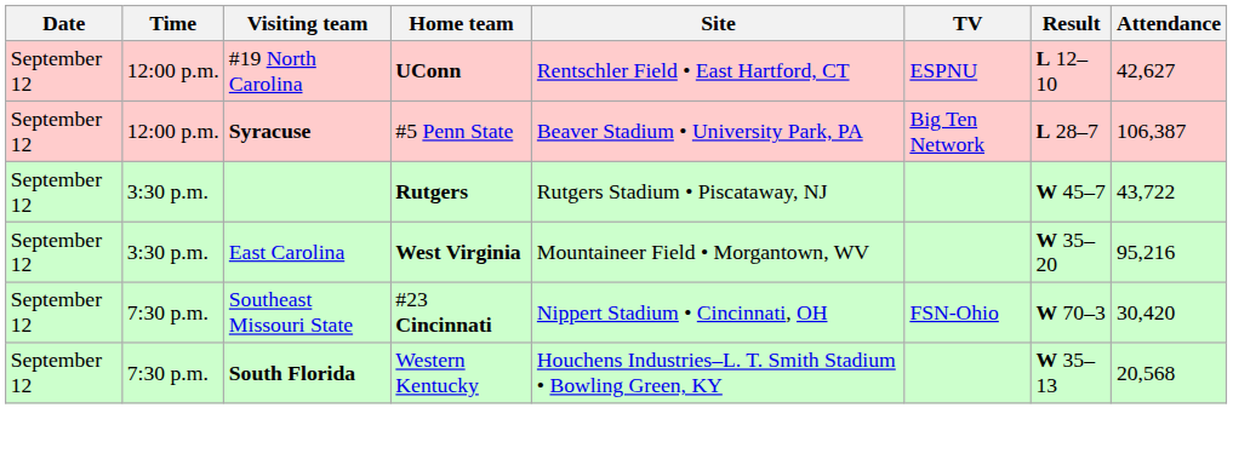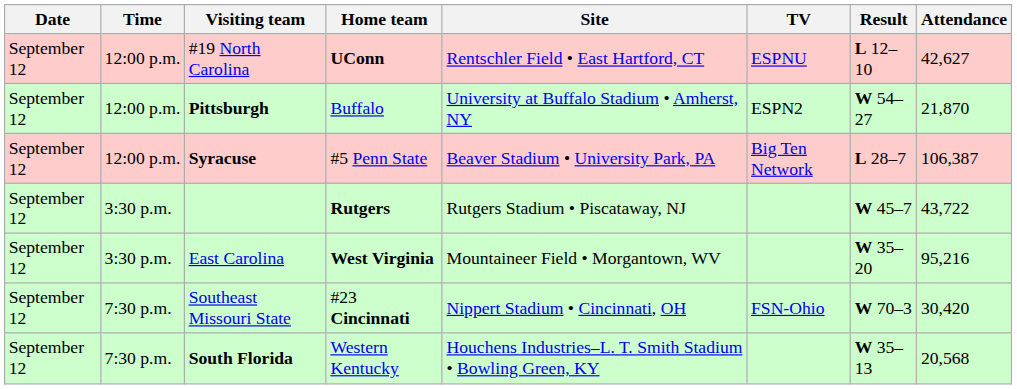+ row: September 12 | 12:00 p.m. | Pittsburgh | Buffalo | University at Buffalo Stadium • Amherst, NY | ESPN2 | W 54–27 | 21,870
